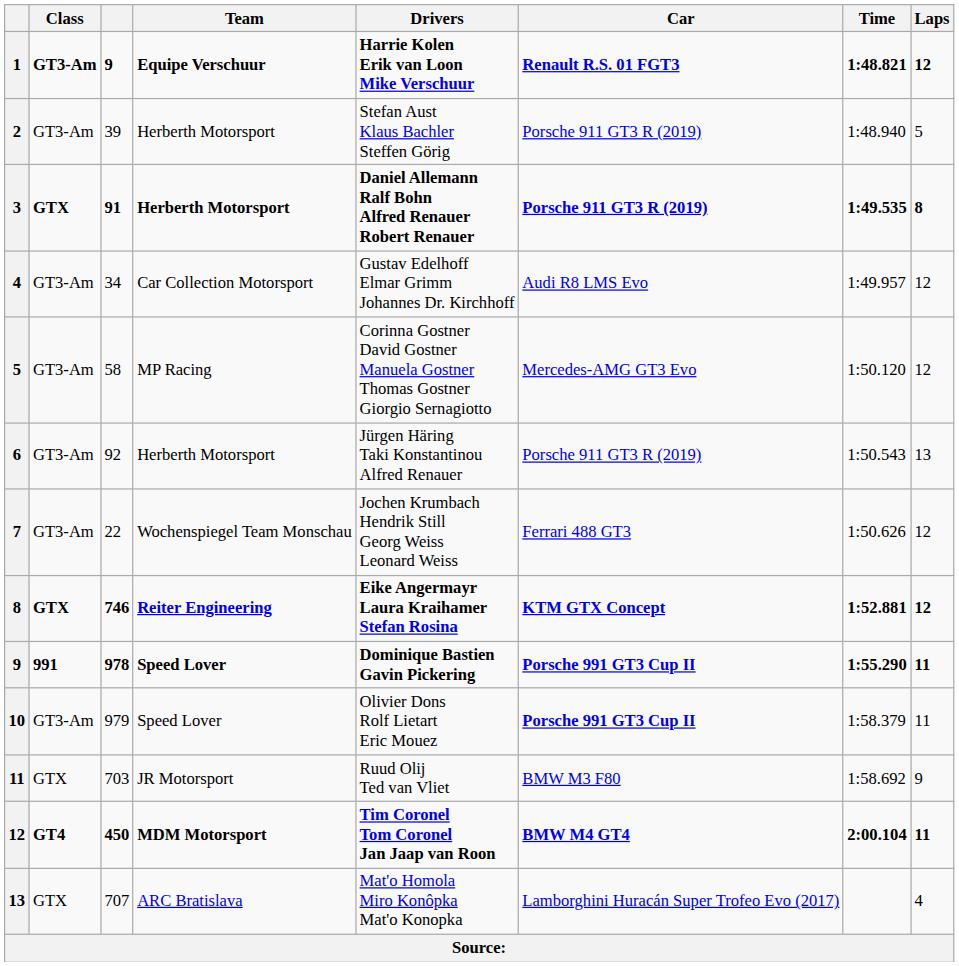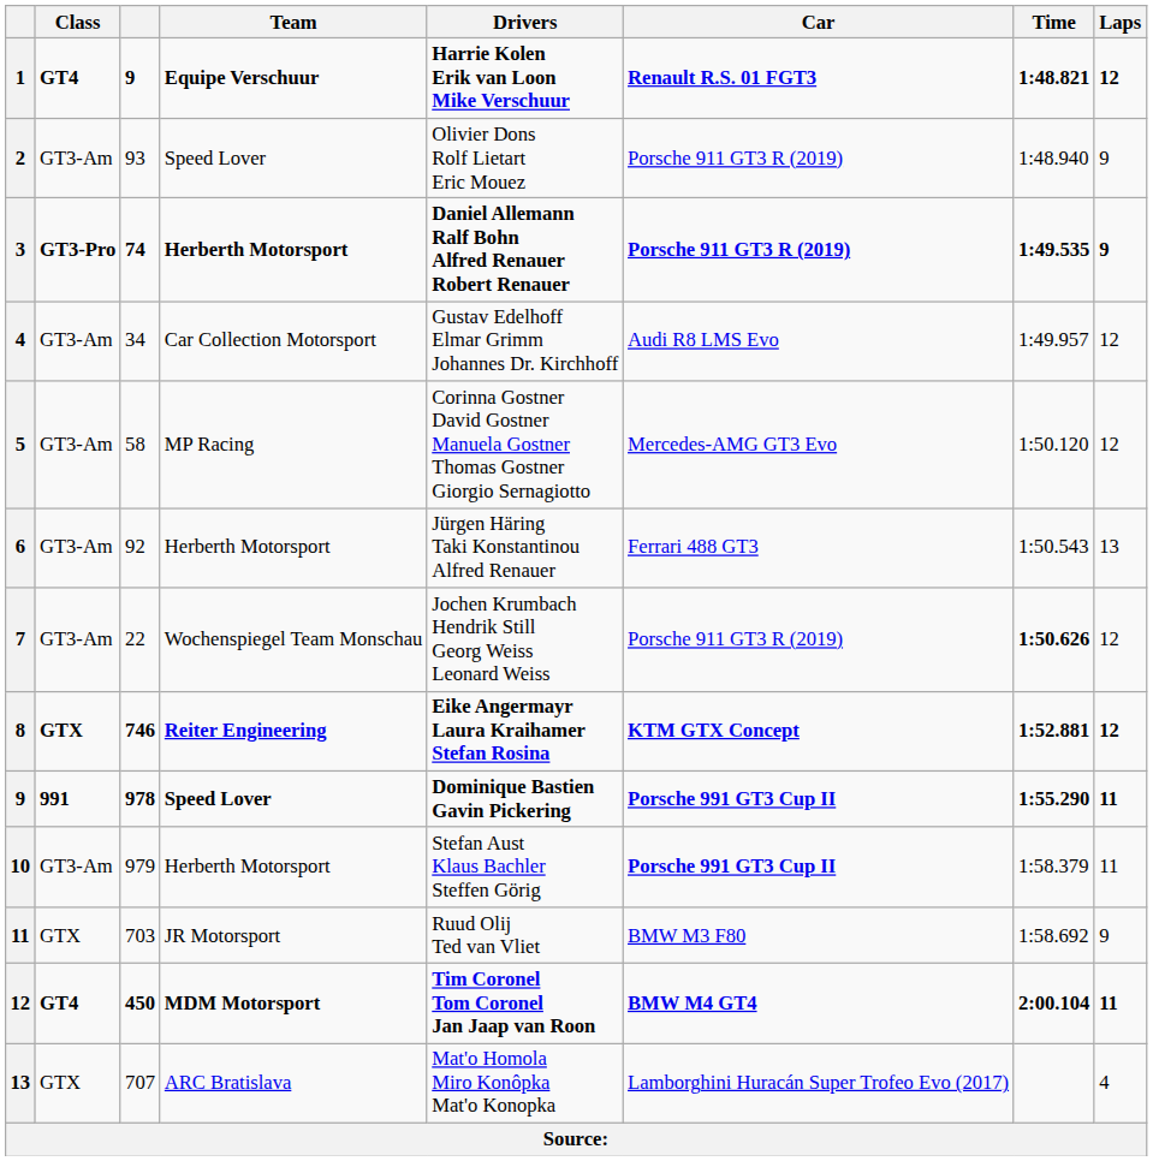1 | Class: GT3-Am -> GT4
2 | column 3: 39 -> 93
2 | Team: Herberth Motorsport -> Speed Lover
2 | Drivers: Stefan Aust Klaus Bachler Steffen Görig -> Olivier Dons Rolf Lietart Eric Mouez
2 | Laps: 5 -> 9
3 | Class: GTX -> GT3-Pro
3 | column 3: 91 -> 74
3 | Laps: 8 -> 9
6 | Car: Porsche 911 GT3 R (2019) -> Ferrari 488 GT3
7 | Car: Ferrari 488 GT3 -> Porsche 911 GT3 R (2019)
7 | Time: normal -> bold
10 | Team: Speed Lover -> Herberth Motorsport
10 | Drivers: Olivier Dons Rolf Lietart Eric Mouez -> Stefan Aust Klaus Bachler Steffen Görig
